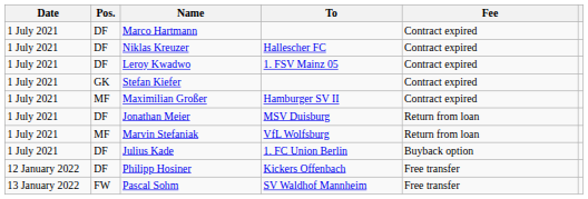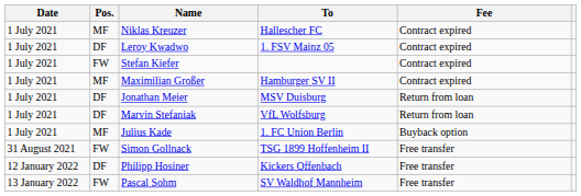- row: 1 July 2021 | DF | Marco Hartmann | Contract expired
Niklas Kreuzer | Pos.: DF -> MF
Stefan Kiefer | Pos.: GK -> FW
Marvin Stefaniak | Pos.: MF -> DF
Julius Kade | Pos.: DF -> MF
+ row: 31 August 2021 | FW | Simon Gollnack | TSG 1899 Hoffenheim II | Free transfer
